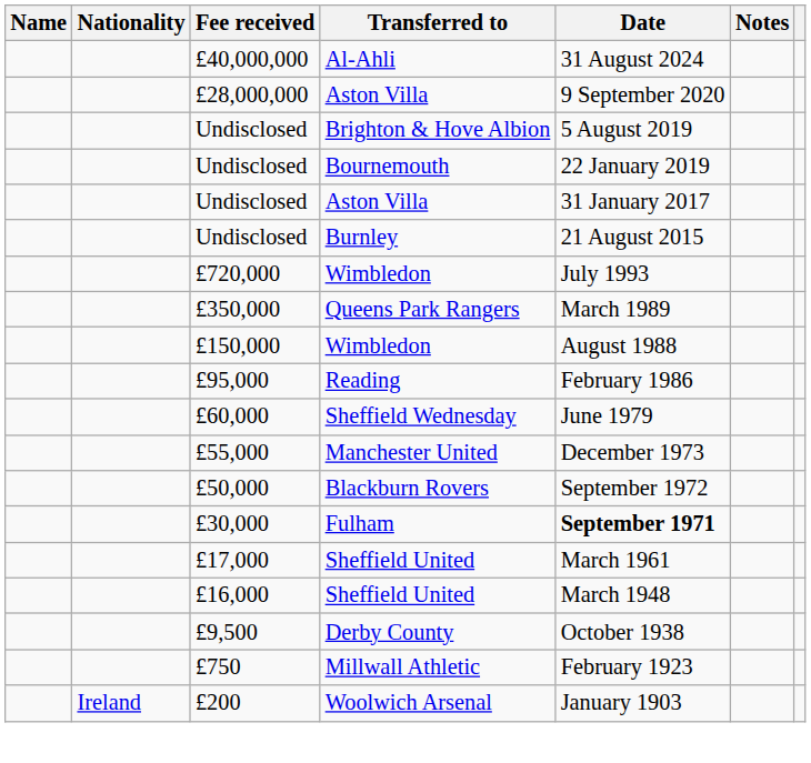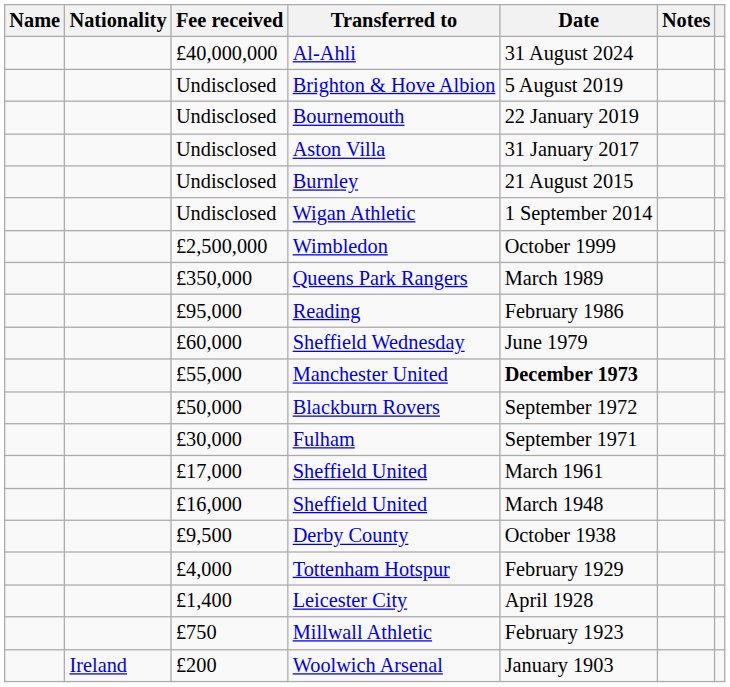- row: £28,000,000 | Aston Villa | 9 September 2020
+ row: Undisclosed | Wigan Athletic | 1 September 2014
+ row: £2,500,000 | Wimbledon | October 1999
- row: £720,000 | Wimbledon | July 1993
- row: £150,000 | Wimbledon | August 1988
£55,000 | Date: normal -> bold
£30,000 | Date: bold -> normal
+ row: £4,000 | Tottenham Hotspur | February 1929
+ row: £1,400 | Leicester City | April 1928
